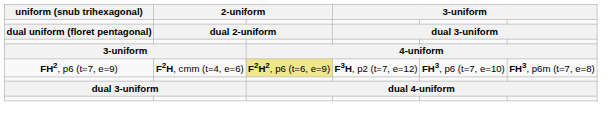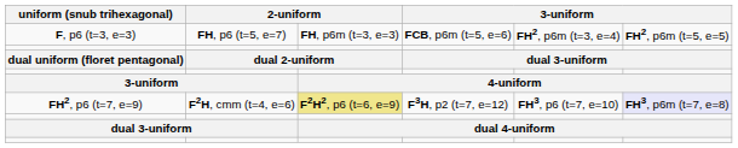+ row: F, p6 (t=3, e=3) | FH, p6 (t=5, e=7) | FH, p6m (t=3, e=3) | FCB, p6m (t=5, e=6) | FH2, p6m (t=3, e=4) | FH2, p6m (t=5, e=5)
FH2, p6 (t=7, e=9) | column 6: no background -> lavender background
